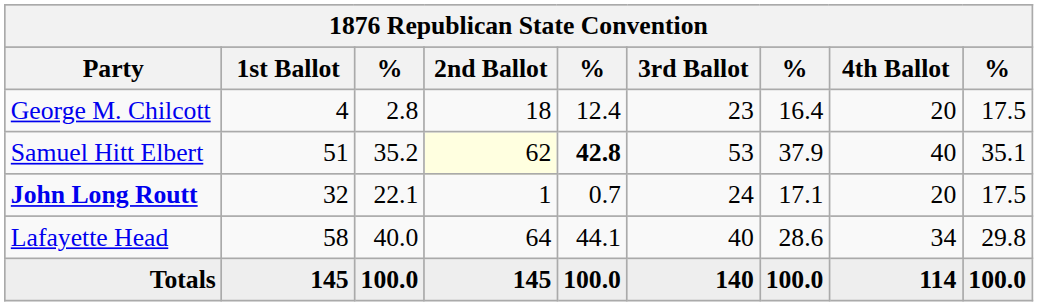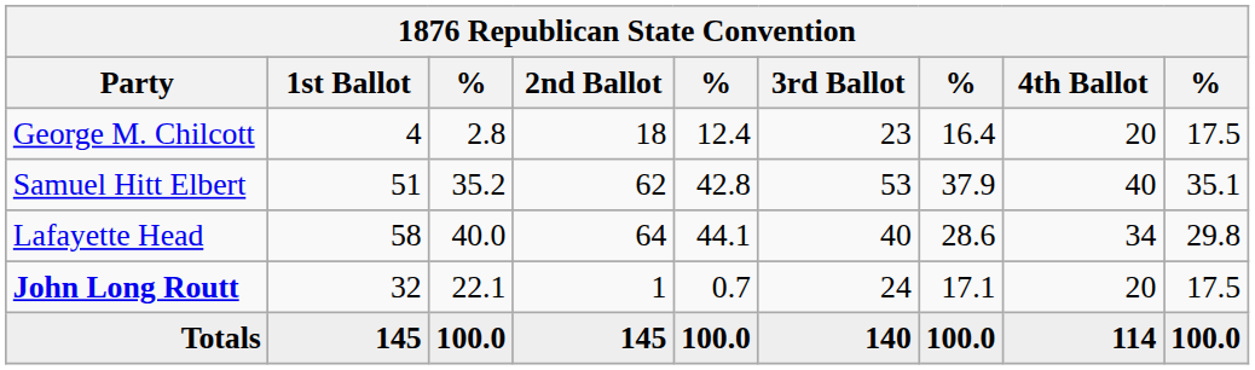Samuel Hitt Elbert | 2nd Ballot: lightyellow background -> no background
Samuel Hitt Elbert | column 5: bold -> normal
rows swapped: Lafayette Head <-> John Long Routt
